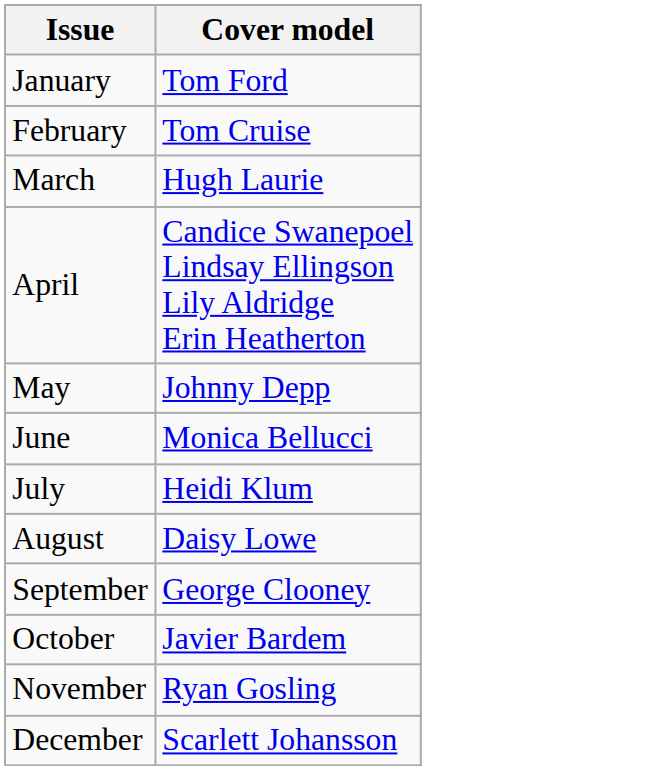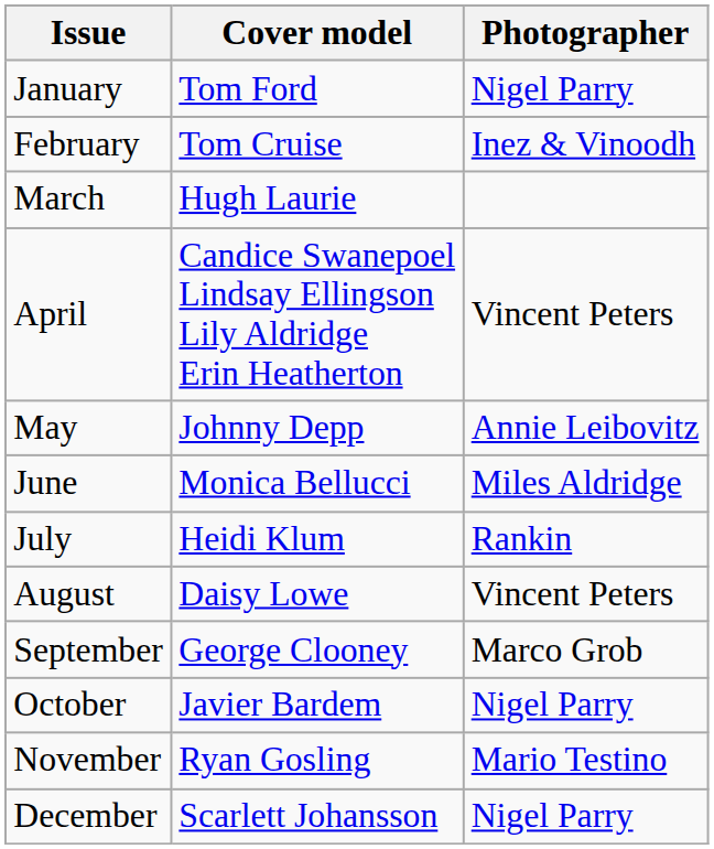+ column: Photographer | Nigel Parry | Inez & Vinoodh | Vincent Peters | Annie Leibovitz | Miles Aldridge | Rankin | Vincent Peters | Marco Grob | Nigel Parry | Mario Testino | Nigel Parry
